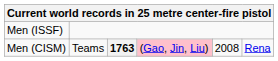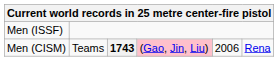Men (CISM) / Teams | column 3: 1763 -> 1743
Men (CISM) / Teams | column 5: 2008 -> 2006
